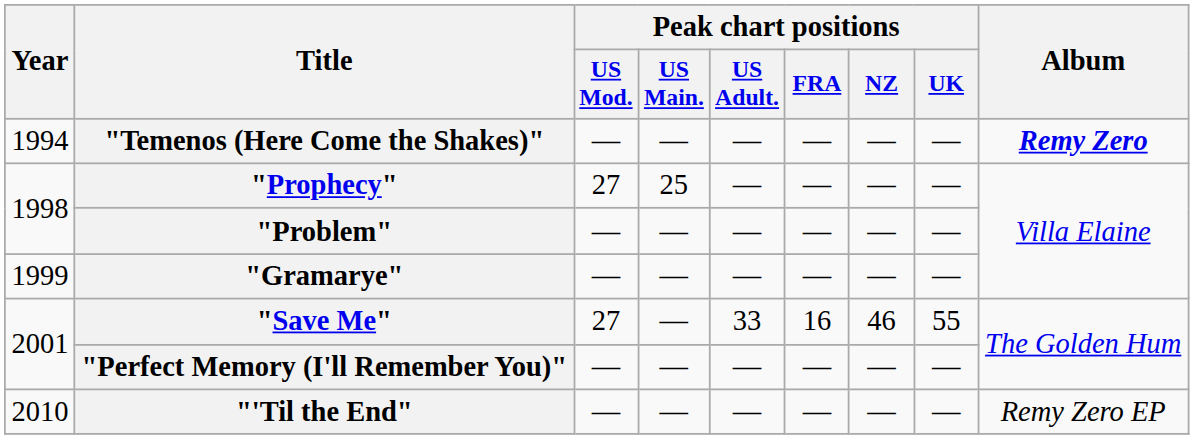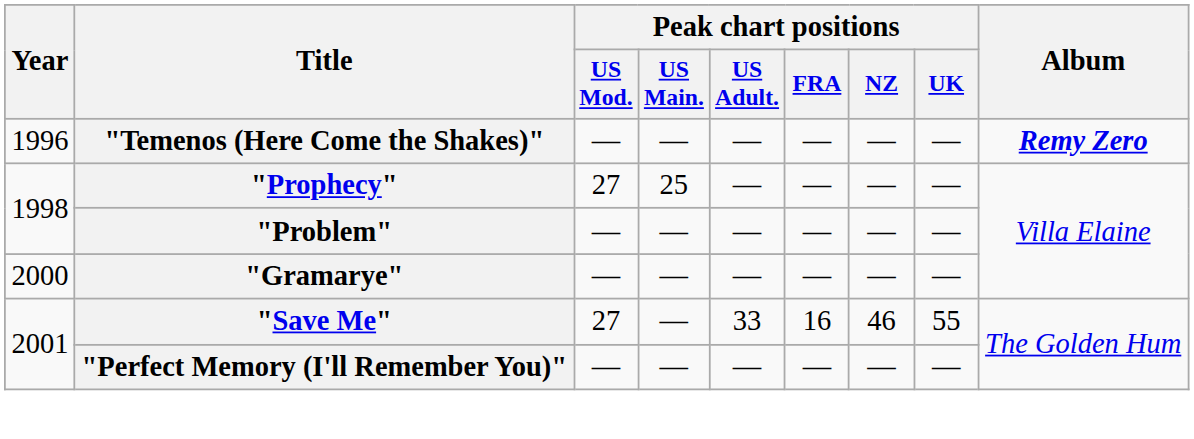"Temenos (Here Come the Shakes)" | Year: 1994 -> 1996
"Gramarye" | Year: 1999 -> 2000
- row: 2010 | "'Til the End" | — | — | — | — | — | — | Remy Zero EP
